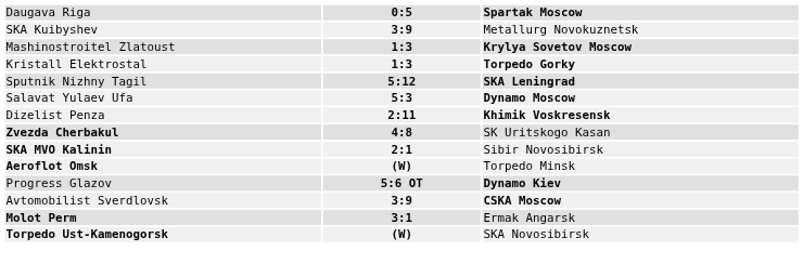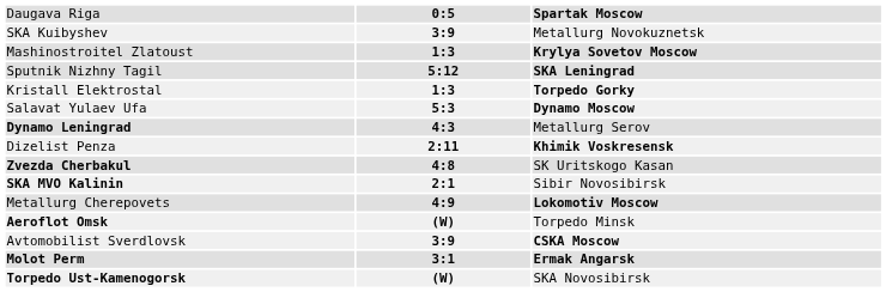rows swapped: Kristall Elektrostal <-> Sputnik Nizhny Tagil
+ row: Dynamo Leningrad | 4:3 | Metallurg Serov
+ row: Metallurg Cherepovets | 4:9 | Lokomotiv Moscow
- row: Progress Glazov | 5:6 OT | Dynamo Kiev
Molot Perm | column 3: normal -> bold
